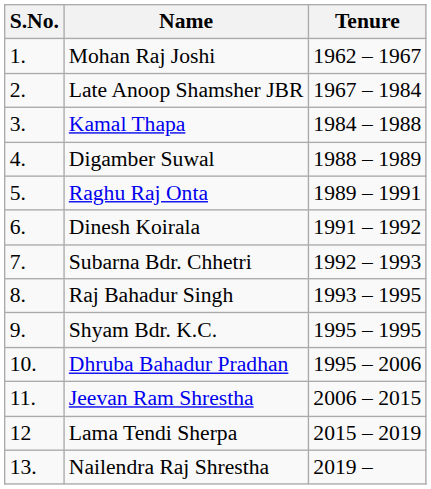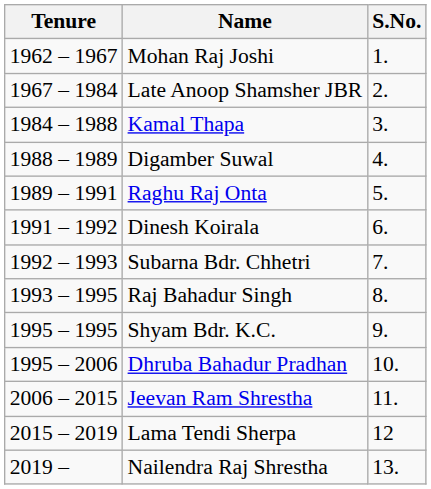columns swapped: S.No. <-> Tenure
